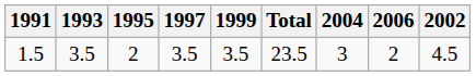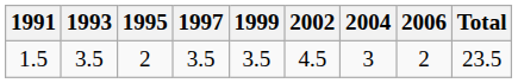columns swapped: 2002 <-> Total
